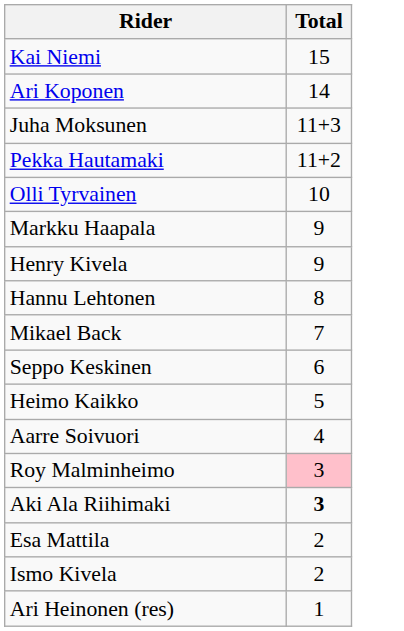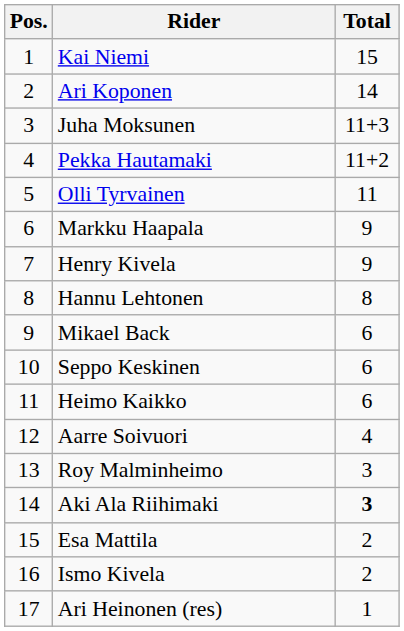+ column: Pos. | 1 | 2 | 3 | 4 | 5 | 6 | 7 | 8 | 9 | 10 | 11 | 12 | 13 | 14 | 15 | 16 | 17
Olli Tyrvainen | Total: 10 -> 11
Mikael Back | Total: 7 -> 6
Heimo Kaikko | Total: 5 -> 6
Roy Malminheimo | Total: pink background -> no background
